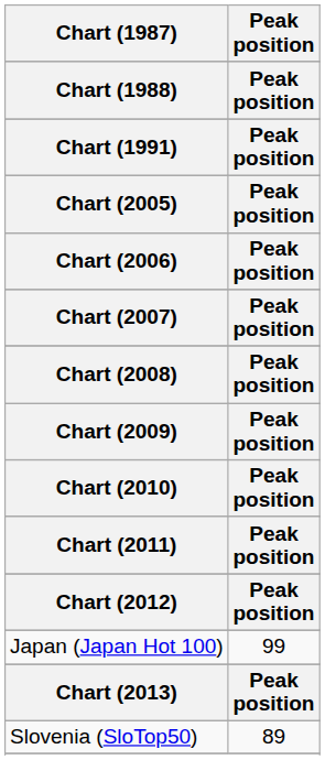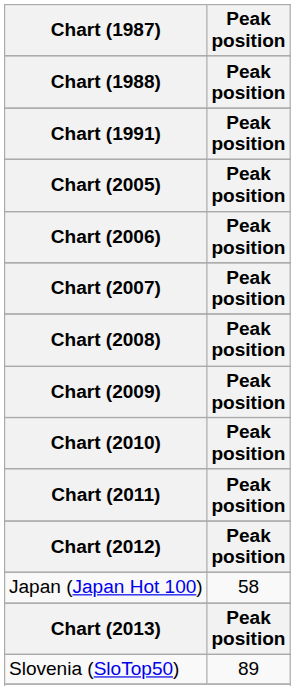Japan (Japan Hot 100) | Peak position: 99 -> 58
